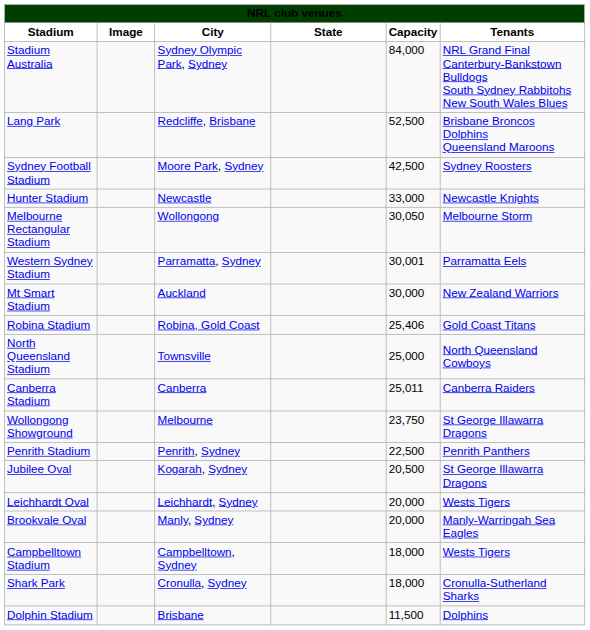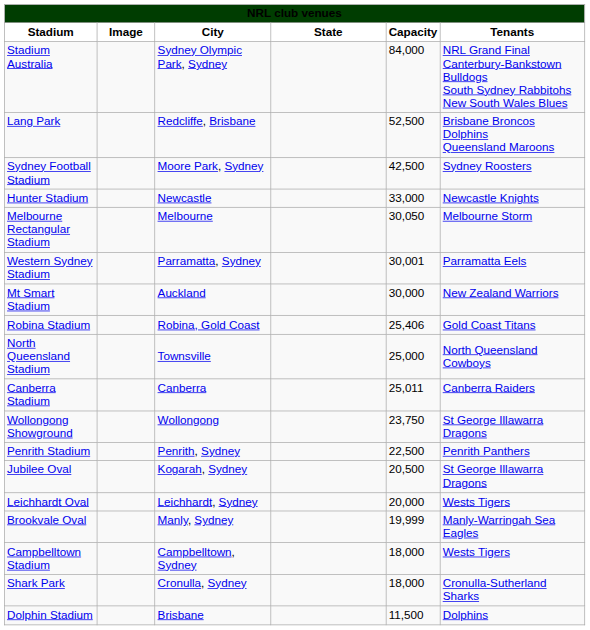Melbourne Rectangular Stadium | City: Wollongong -> Melbourne
Wollongong Showground | City: Melbourne -> Wollongong
Brookvale Oval | Capacity: 20,000 -> 19,999
